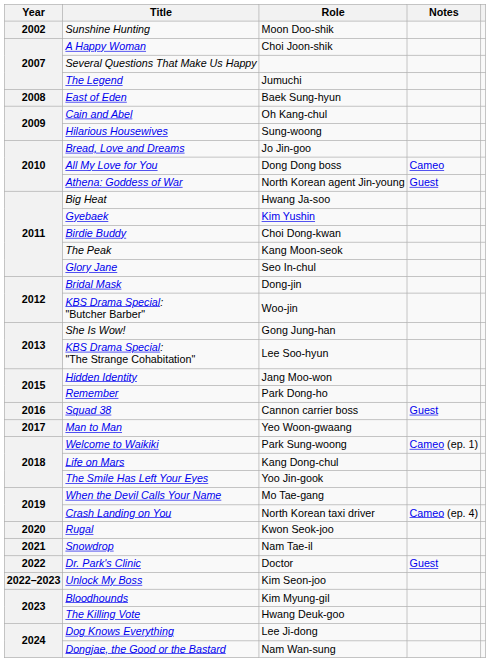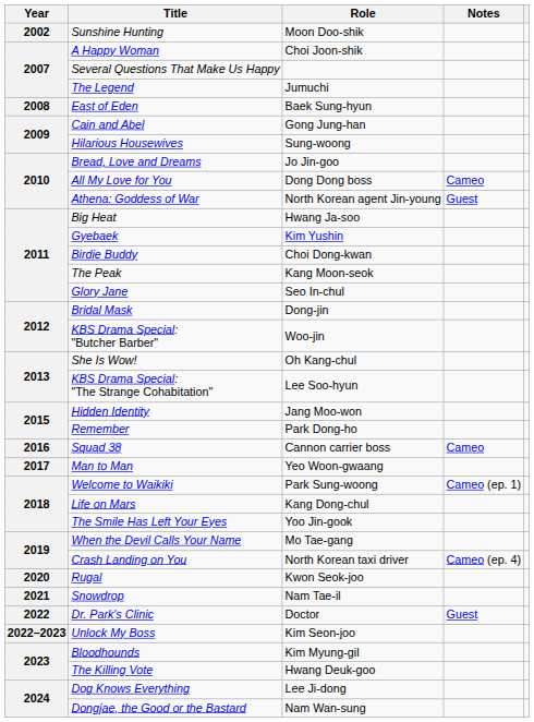Cain and Abel | Role: Oh Kang-chul -> Gong Jung-han
She Is Wow! | Role: Gong Jung-han -> Oh Kang-chul
Squad 38 | Notes: Guest -> Cameo
